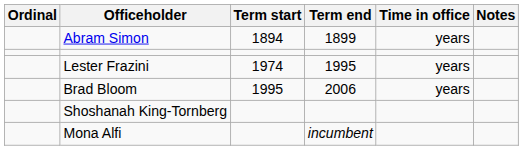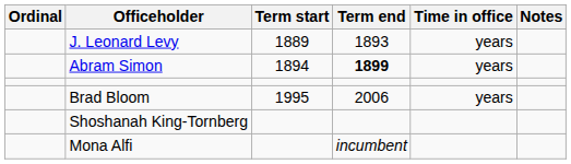+ row: J. Leonard Levy | 1889 | 1893 | years
Abram Simon | Term end: normal -> bold
- row: Lester Frazini | 1974 | 1995 | years
